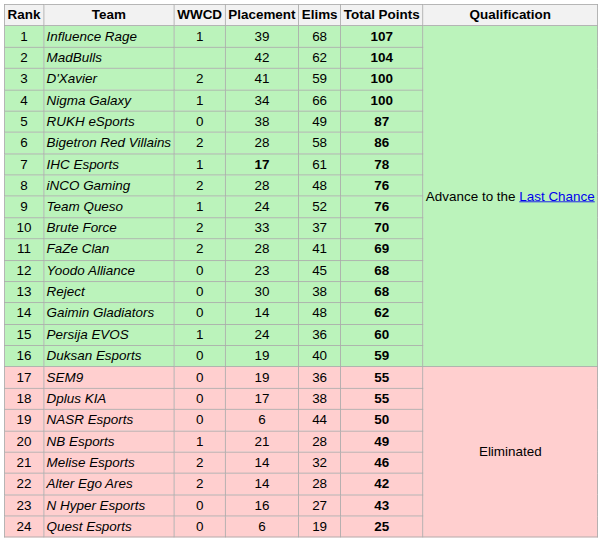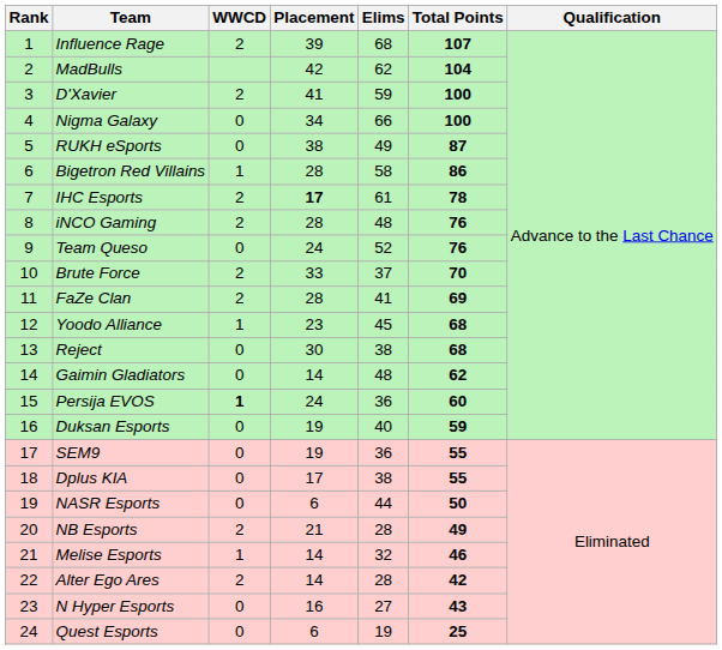Influence Rage | WWCD: 1 -> 2
Nigma Galaxy | WWCD: 1 -> 0
Bigetron Red Villains | WWCD: 2 -> 1
IHC Esports | WWCD: 1 -> 2
Team Queso | WWCD: 1 -> 0
Yoodo Alliance | WWCD: 0 -> 1
Persija EVOS | WWCD: normal -> bold
NB Esports | WWCD: 1 -> 2
Melise Esports | WWCD: 2 -> 1
